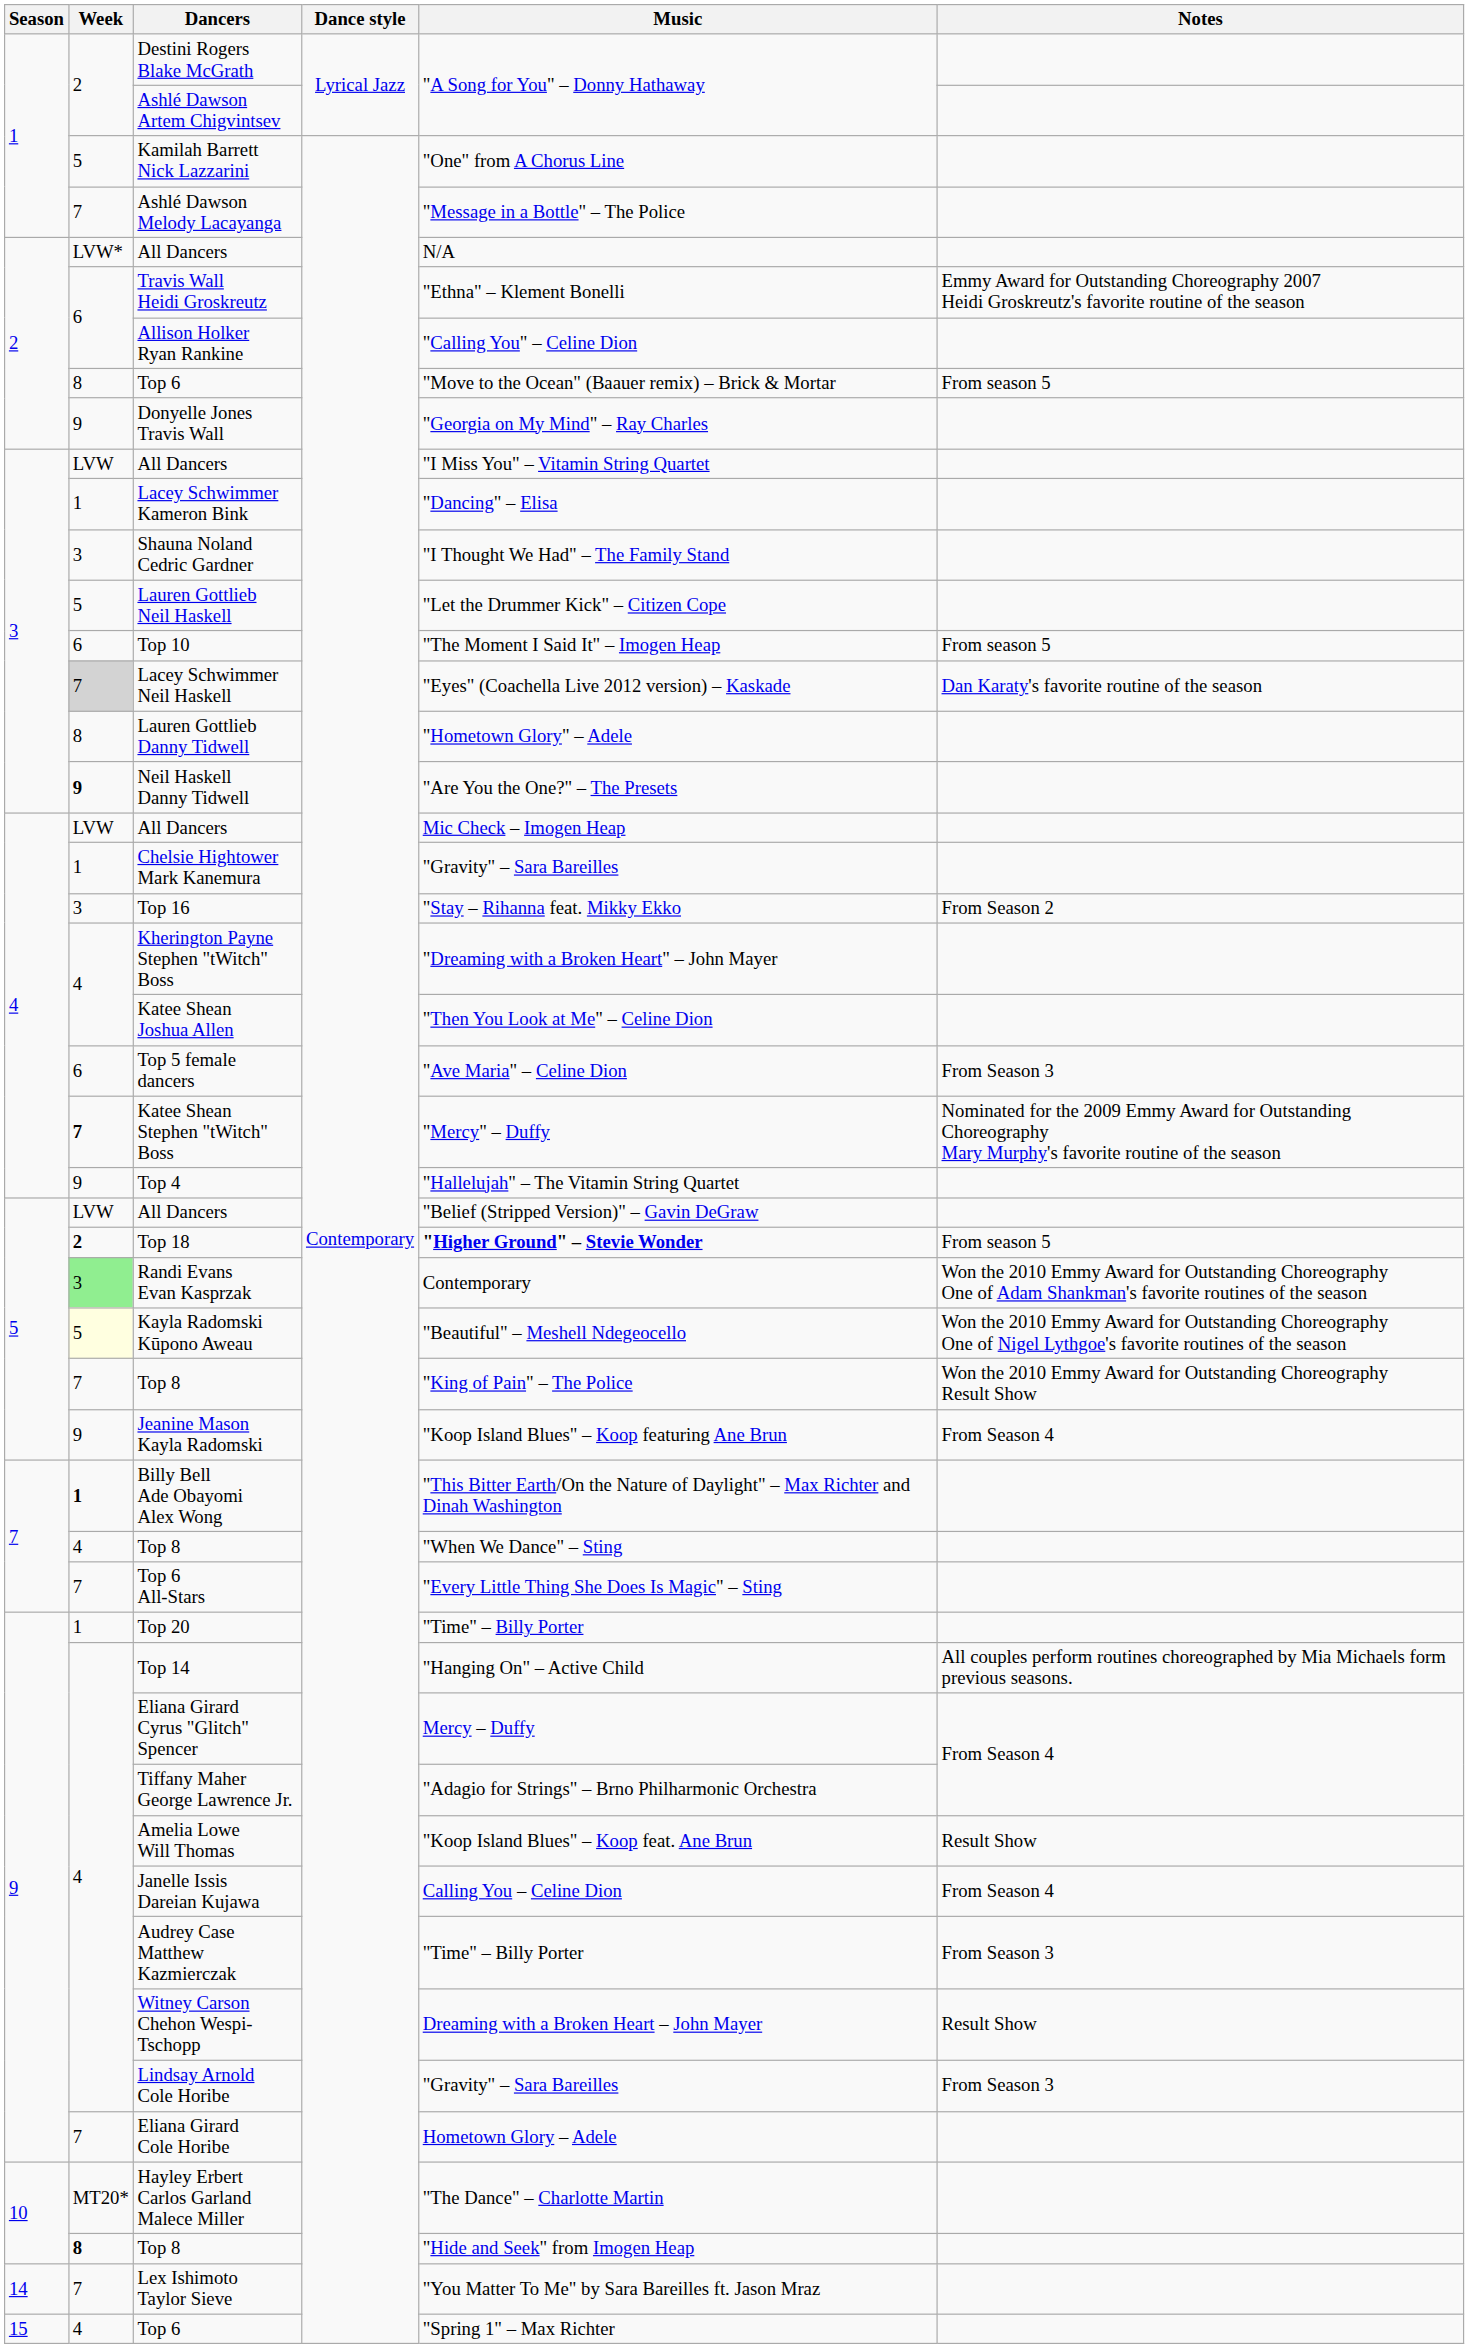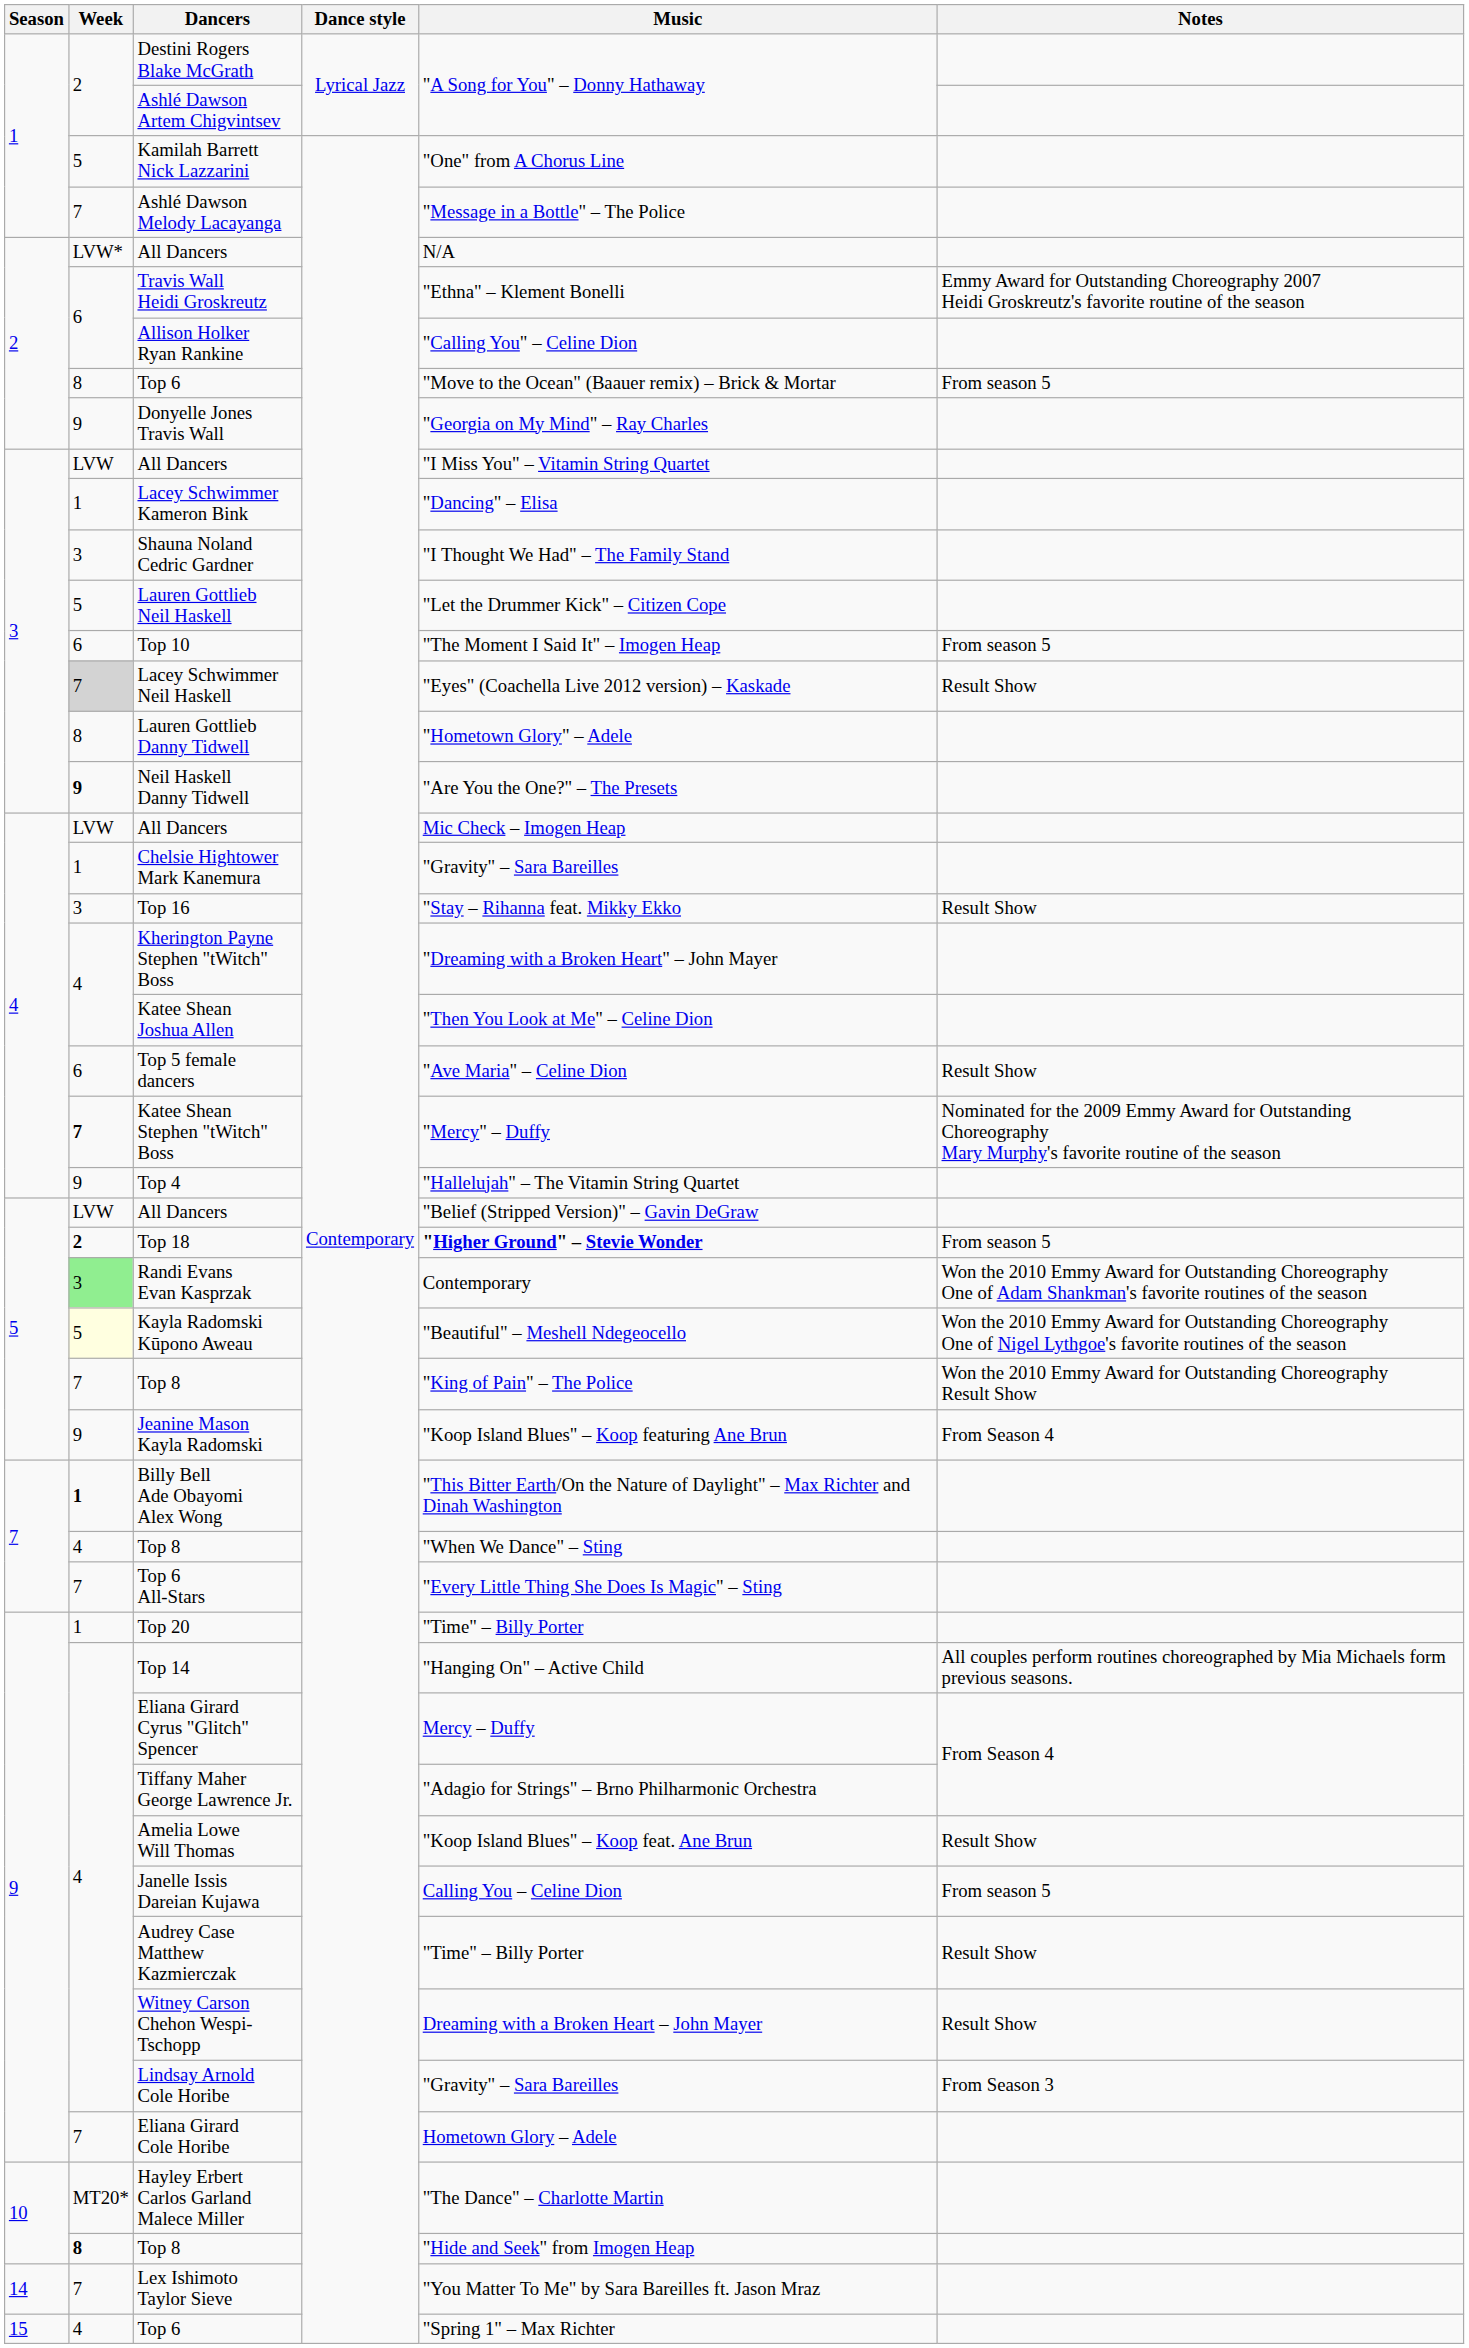Lacey Schwimmer Neil Haskell | Notes: Dan Karaty's favorite routine of the season -> Result Show
Top 16 | Notes: From Season 2 -> Result Show
Top 5 female dancers | Notes: From Season 3 -> Result Show
Janelle Issis Dareian Kujawa | Notes: From Season 4 -> From season 5
Audrey Case Matthew Kazmierczak | Notes: From Season 3 -> Result Show
